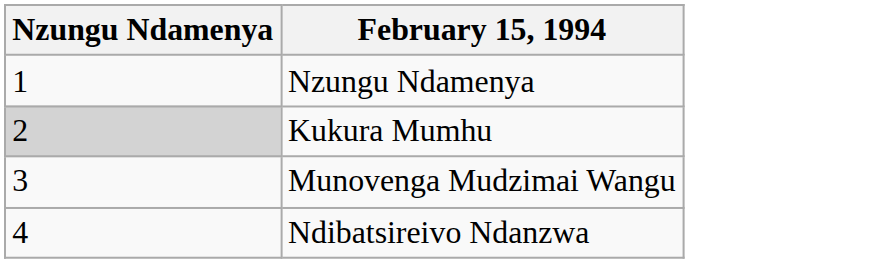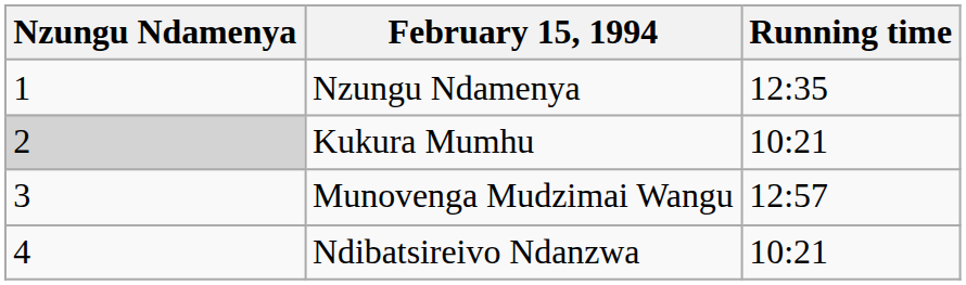+ column: Running time | 12:35 | 10:21 | 12:57 | 10:21
